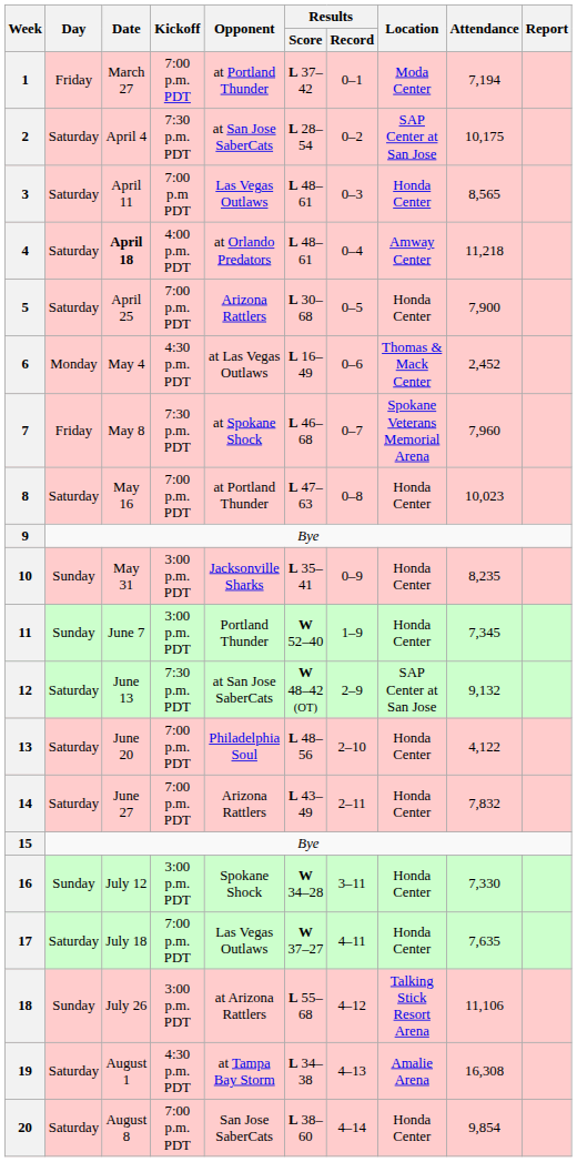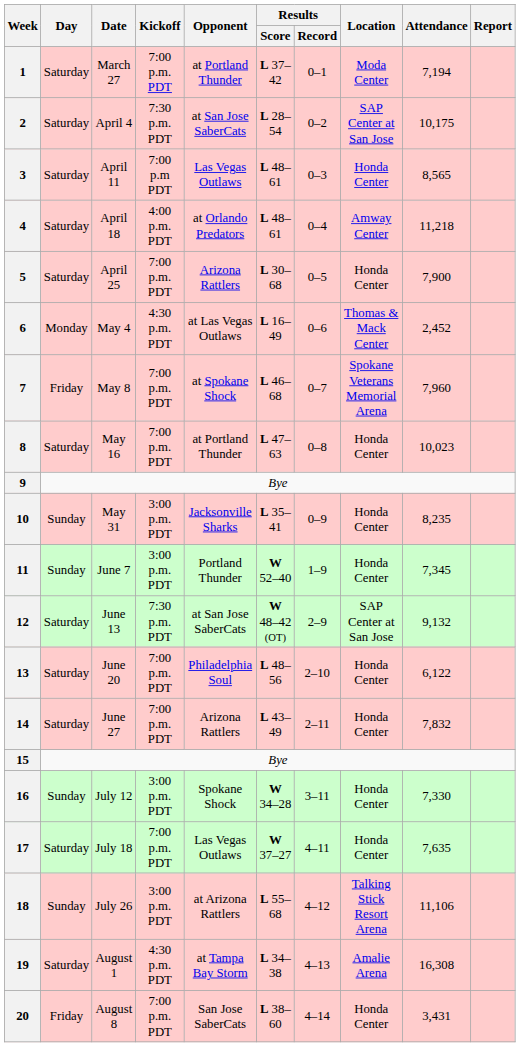1 | Day: Friday -> Saturday
4 | Date: bold -> normal
7 | Kickoff: 7:30 p.m. PDT -> 7:00 p.m. PDT
13 | Attendance: 4,122 -> 6,122
20 | Day: Saturday -> Friday
20 | Attendance: 9,854 -> 3,431
